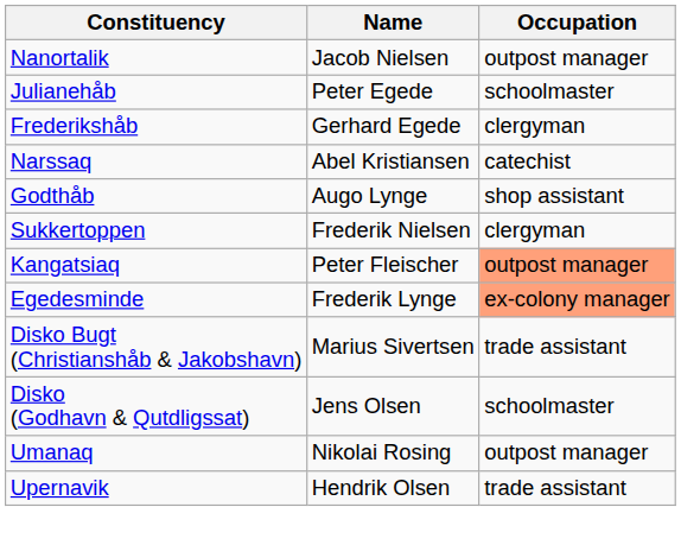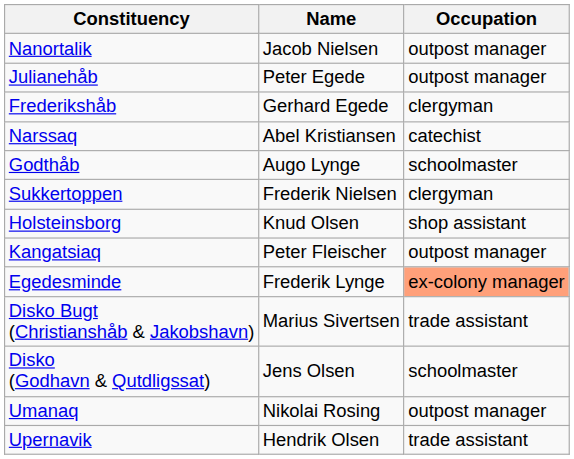Julianehåb | Occupation: schoolmaster -> outpost manager
Godthåb | Occupation: shop assistant -> schoolmaster
+ row: Holsteinsborg | Knud Olsen | shop assistant
Kangatsiaq | Occupation: lightsalmon background -> no background
